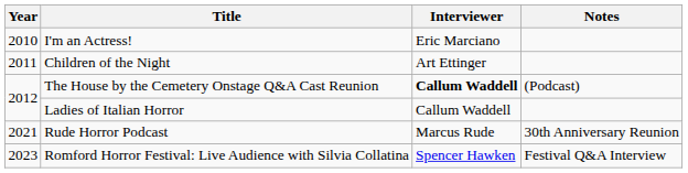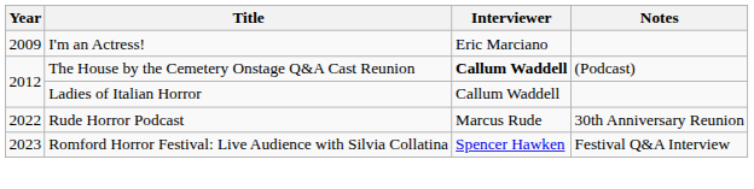I'm an Actress! | Year: 2010 -> 2009
- row: 2011 | Children of the Night | Art Ettinger
Rude Horror Podcast | Year: 2021 -> 2022
